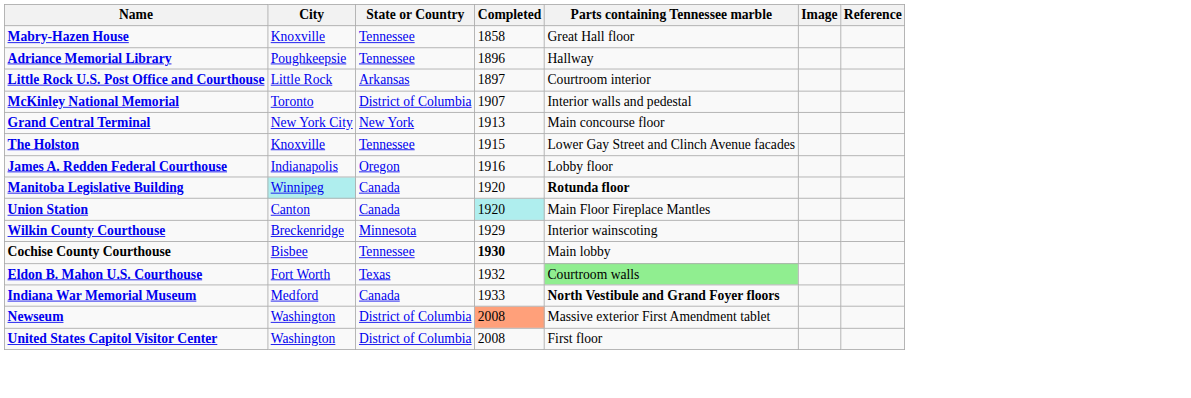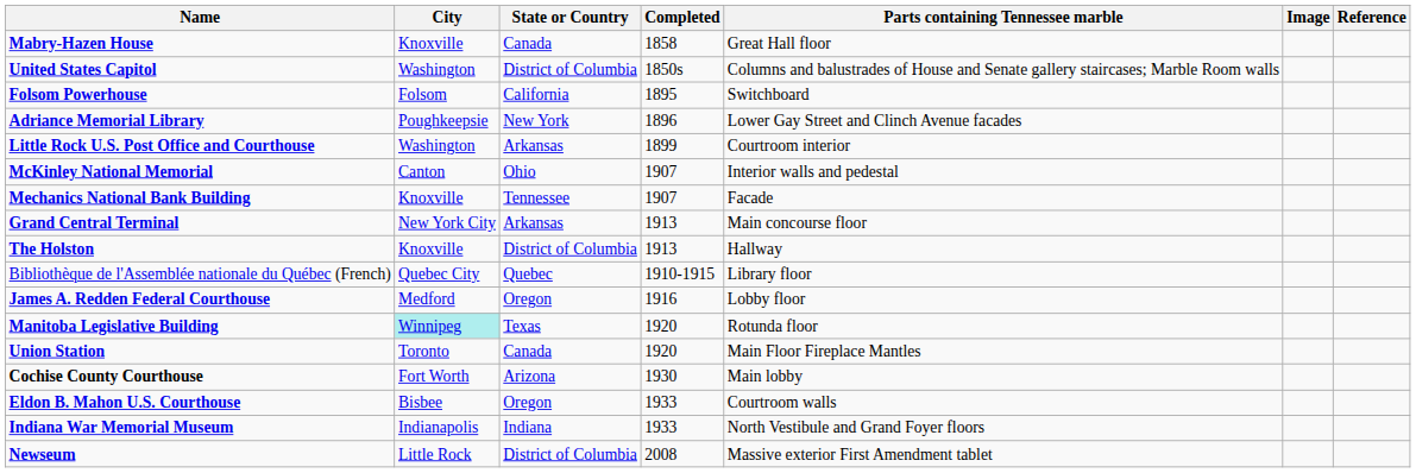Mabry-Hazen House | State or Country: Tennessee -> Canada
+ row: United States Capitol | Washington | District of Columbia | 1850s | Columns and balustrades of House and Senate gallery staircases; Marble Room walls
+ row: Folsom Powerhouse | Folsom | California | 1895 | Switchboard
Adriance Memorial Library | State or Country: Tennessee -> New York
Adriance Memorial Library | Parts containing Tennessee marble: Hallway -> Lower Gay Street and Clinch Avenue facades
Little Rock U.S. Post Office and Courthouse | City: Little Rock -> Washington
Little Rock U.S. Post Office and Courthouse | Completed: 1897 -> 1899
McKinley National Memorial | City: Toronto -> Canton
McKinley National Memorial | State or Country: District of Columbia -> Ohio
+ row: Mechanics National Bank Building | Knoxville | Tennessee | 1907 | Facade
Grand Central Terminal | State or Country: New York -> Arkansas
The Holston | State or Country: Tennessee -> District of Columbia
The Holston | Completed: 1915 -> 1913
The Holston | Parts containing Tennessee marble: Lower Gay Street and Clinch Avenue facades -> Hallway
+ row: Bibliothèque de l'Assemblée nationale du Québec (French) | Quebec City | Quebec | 1910-1915 | Library floor
James A. Redden Federal Courthouse | City: Indianapolis -> Medford
Manitoba Legislative Building | State or Country: Canada -> Texas
Manitoba Legislative Building | Parts containing Tennessee marble: bold -> normal
Union Station | City: Canton -> Toronto
Union Station | Completed: paleturquoise background -> no background
- row: Wilkin County Courthouse | Breckenridge | Minnesota | 1929 | Interior wainscoting
Cochise County Courthouse | City: Bisbee -> Fort Worth
Cochise County Courthouse | State or Country: Tennessee -> Arizona
Cochise County Courthouse | Completed: bold -> normal
Eldon B. Mahon U.S. Courthouse | City: Fort Worth -> Bisbee
Eldon B. Mahon U.S. Courthouse | State or Country: Texas -> Oregon
Eldon B. Mahon U.S. Courthouse | Completed: 1932 -> 1933
Eldon B. Mahon U.S. Courthouse | Parts containing Tennessee marble: lightgreen background -> no background
Indiana War Memorial Museum | City: Medford -> Indianapolis
Indiana War Memorial Museum | State or Country: Canada -> Indiana
Indiana War Memorial Museum | Parts containing Tennessee marble: bold -> normal
Newseum | City: Washington -> Little Rock
Newseum | Completed: lightsalmon background -> no background
- row: United States Capitol Visitor Center | Washington | District of Columbia | 2008 | First floor
